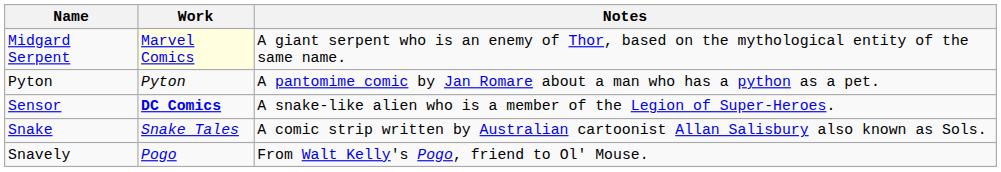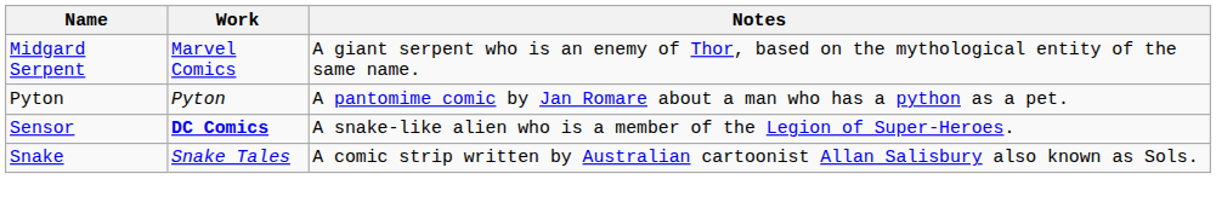Midgard Serpent | Work: lightyellow background -> no background
- row: Snavely | Pogo | From Walt Kelly's Pogo, friend to Ol' Mouse.
